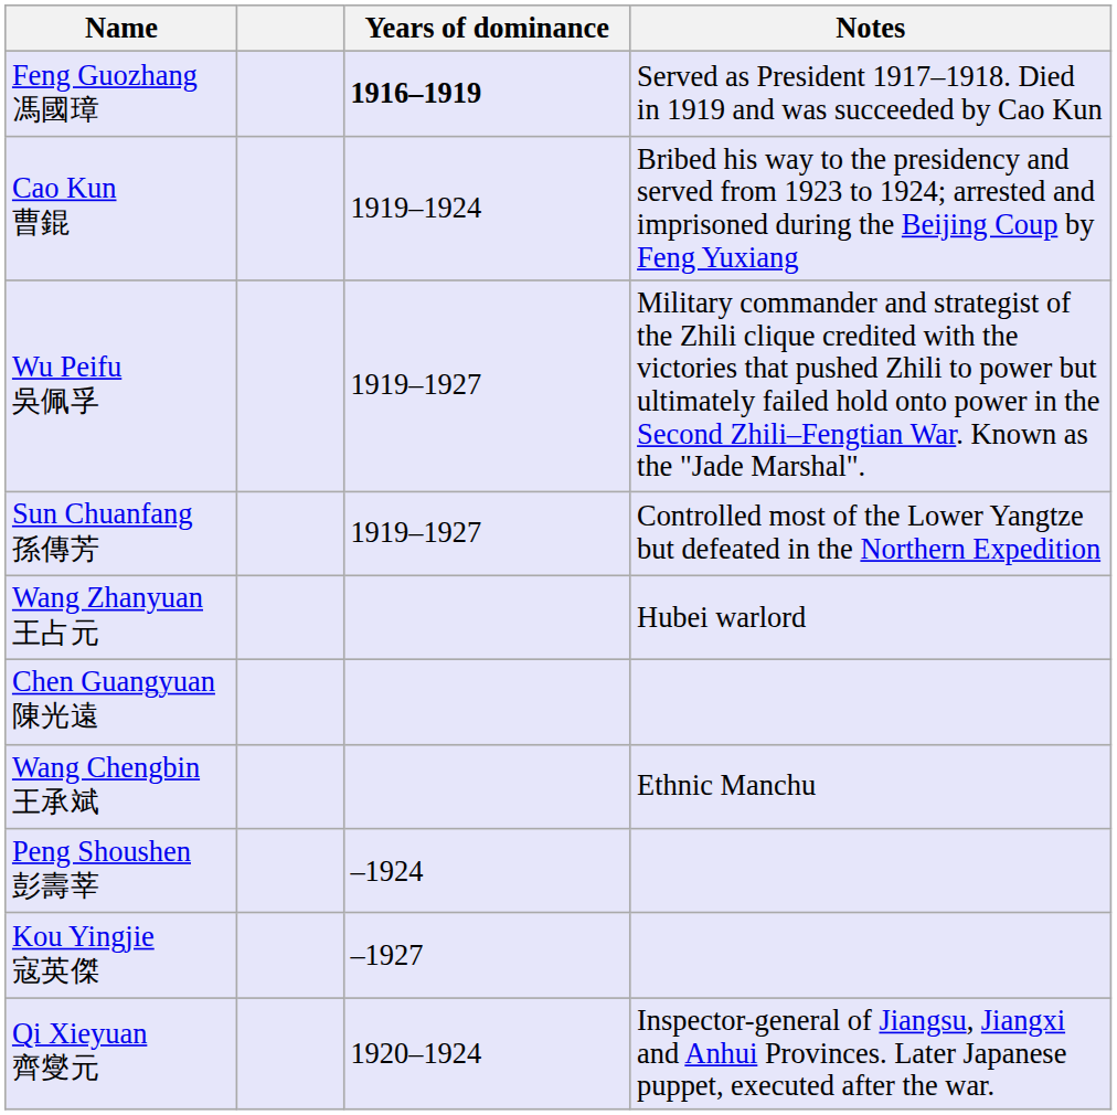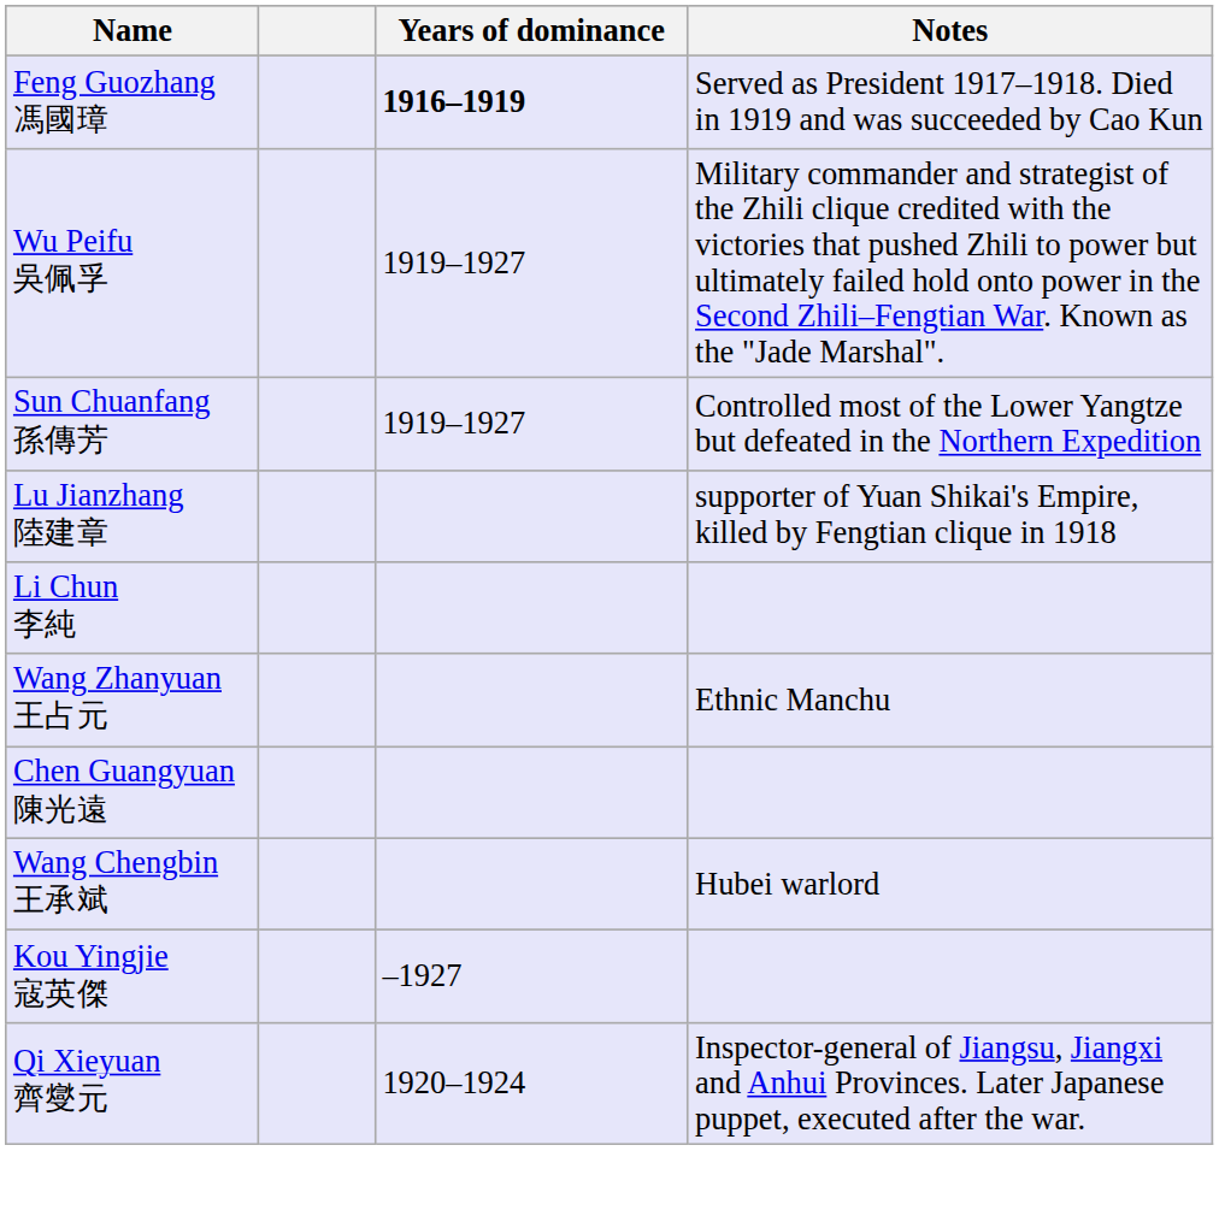- row: Cao Kun 曹錕 | 1919–1924 | Bribed his way to the presidency and served from 1923 to 1924; arrested and imprisoned during the Beijing Coup by Feng Yuxiang
+ row: Lu Jianzhang 陸建章 | supporter of Yuan Shikai's Empire, killed by Fengtian clique in 1918
+ row: Li Chun 李純
Wang Zhanyuan 王占元 | Notes: Hubei warlord -> Ethnic Manchu
Wang Chengbin 王承斌 | Notes: Ethnic Manchu -> Hubei warlord
- row: Peng Shoushen 彭壽莘 | –1924
